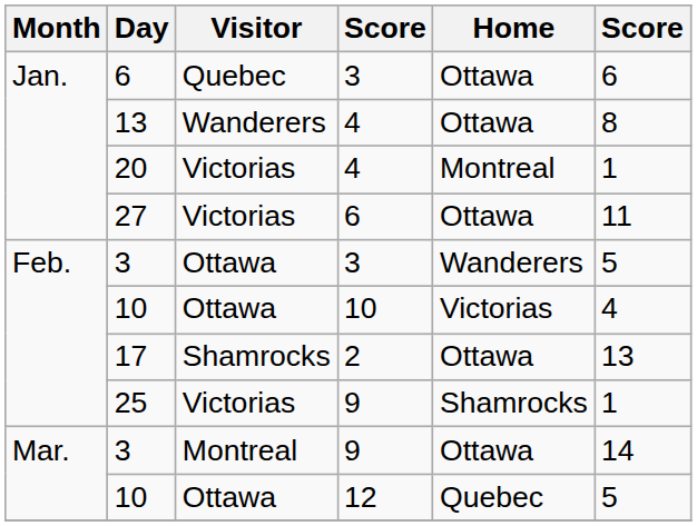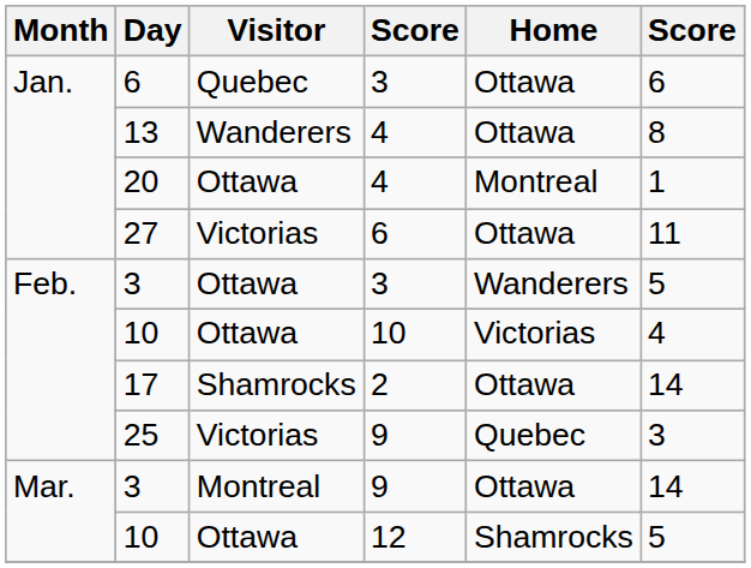20 | Visitor: Victorias -> Ottawa
17 | column 6: 13 -> 14
25 | Home: Shamrocks -> Quebec
25 | column 6: 1 -> 3
10 / 12 | Home: Quebec -> Shamrocks
